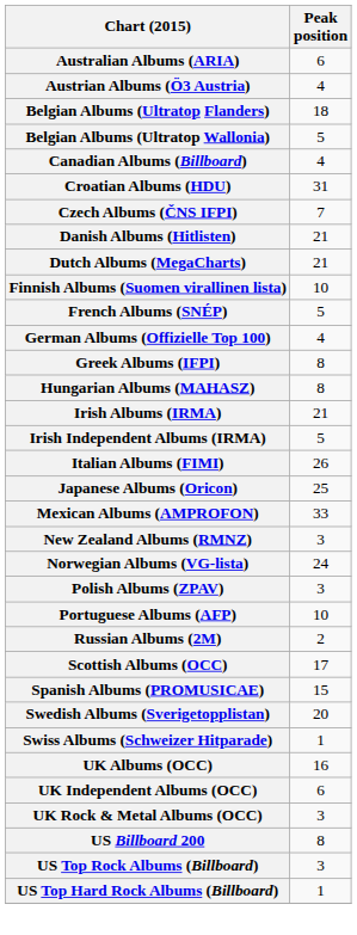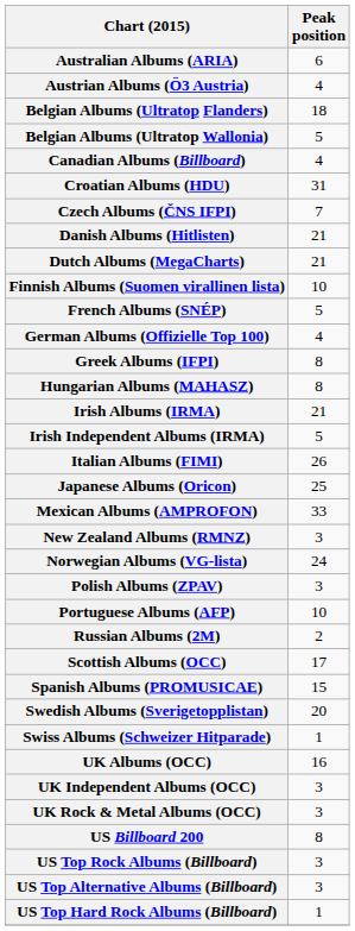UK Independent Albums (OCC) | Peak position: 6 -> 3
+ row: US Top Alternative Albums (Billboard) | 3
